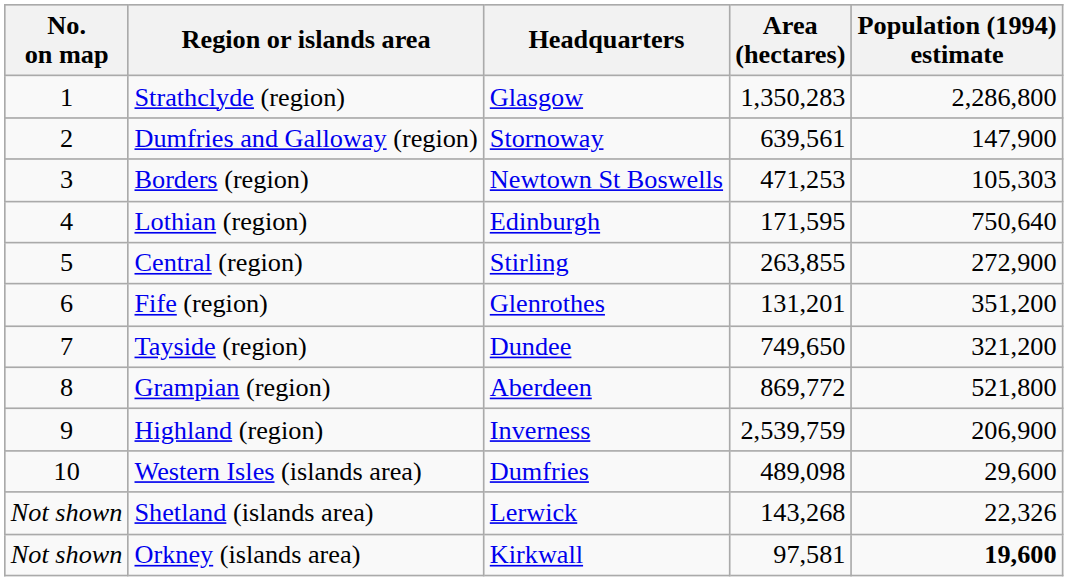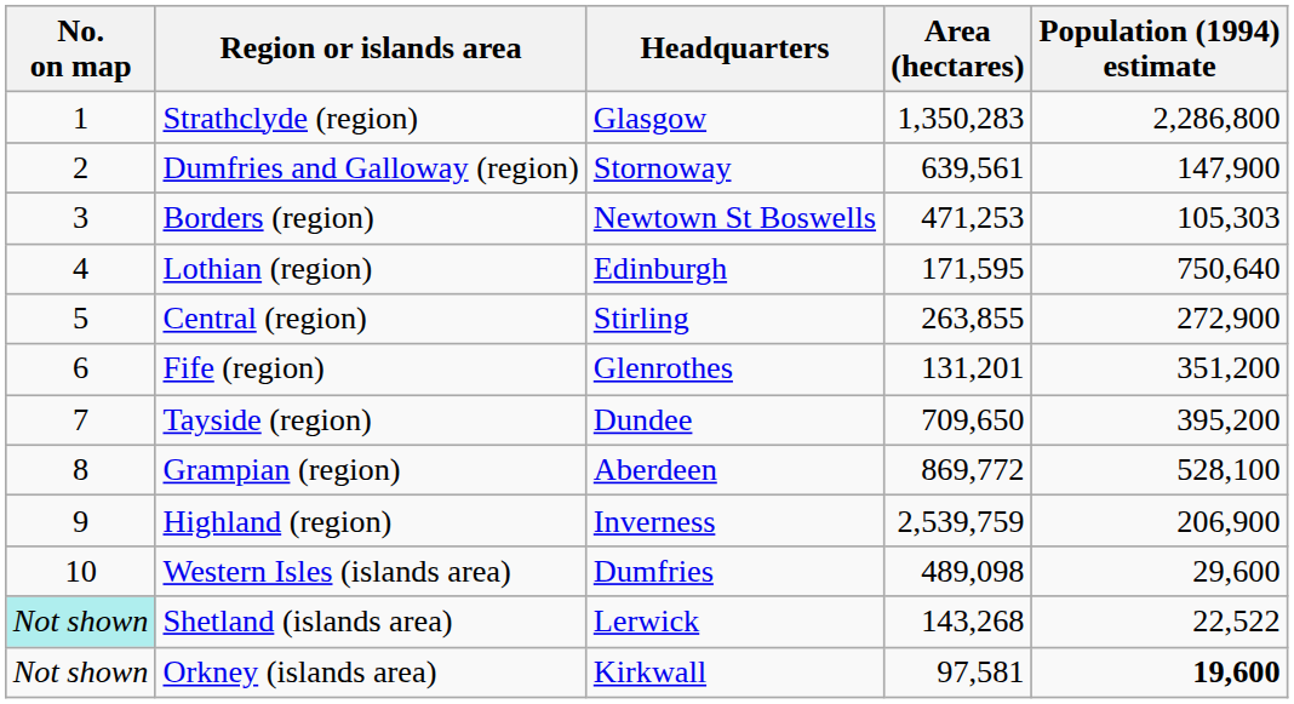Tayside (region) | Area (hectares): 749,650 -> 709,650
Tayside (region) | Population (1994) estimate: 321,200 -> 395,200
Grampian (region) | Population (1994) estimate: 521,800 -> 528,100
Shetland (islands area) | No. on map: no background -> paleturquoise background
Shetland (islands area) | Population (1994) estimate: 22,326 -> 22,522
